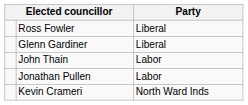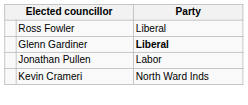Glenn Gardiner | Party: normal -> bold
- row: John Thain | Labor
